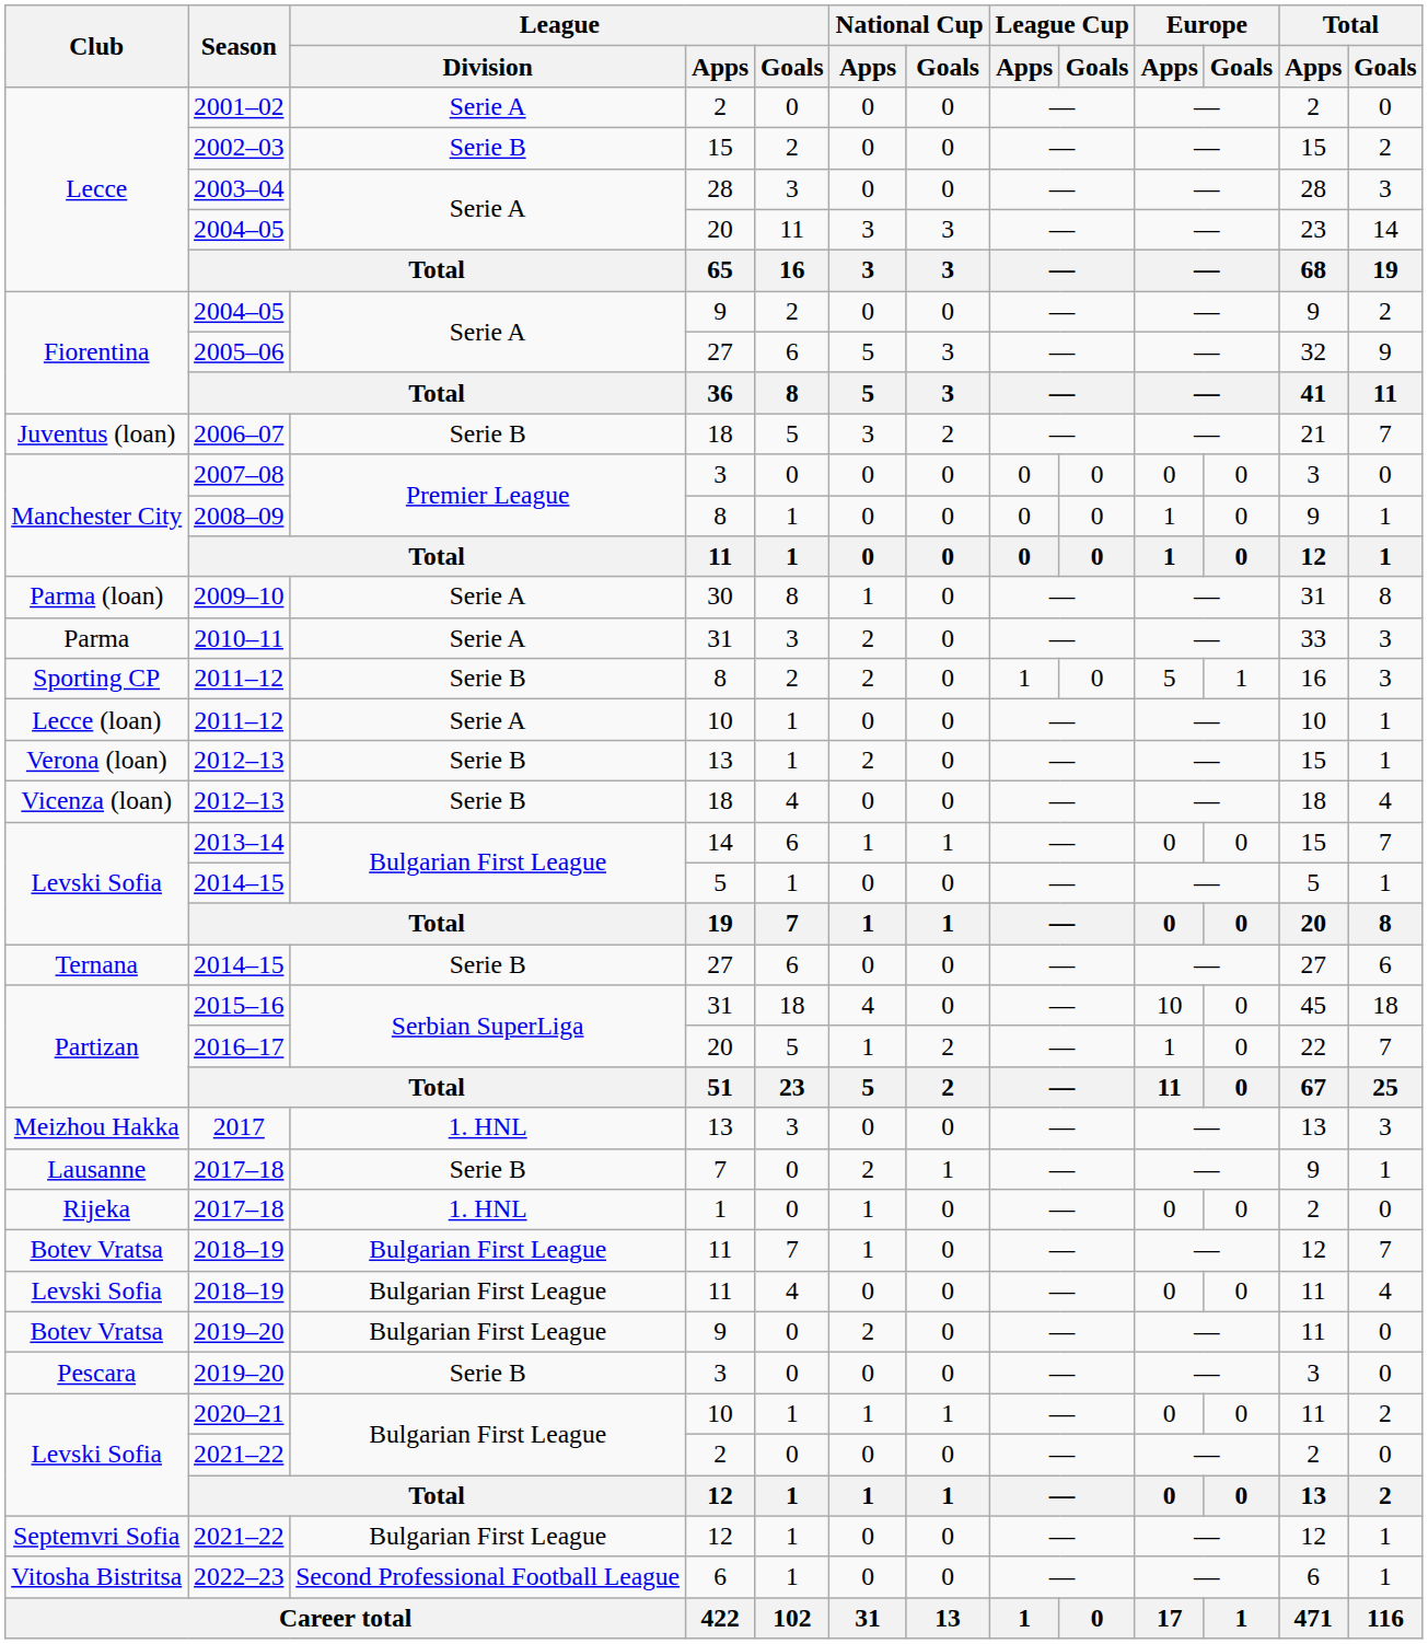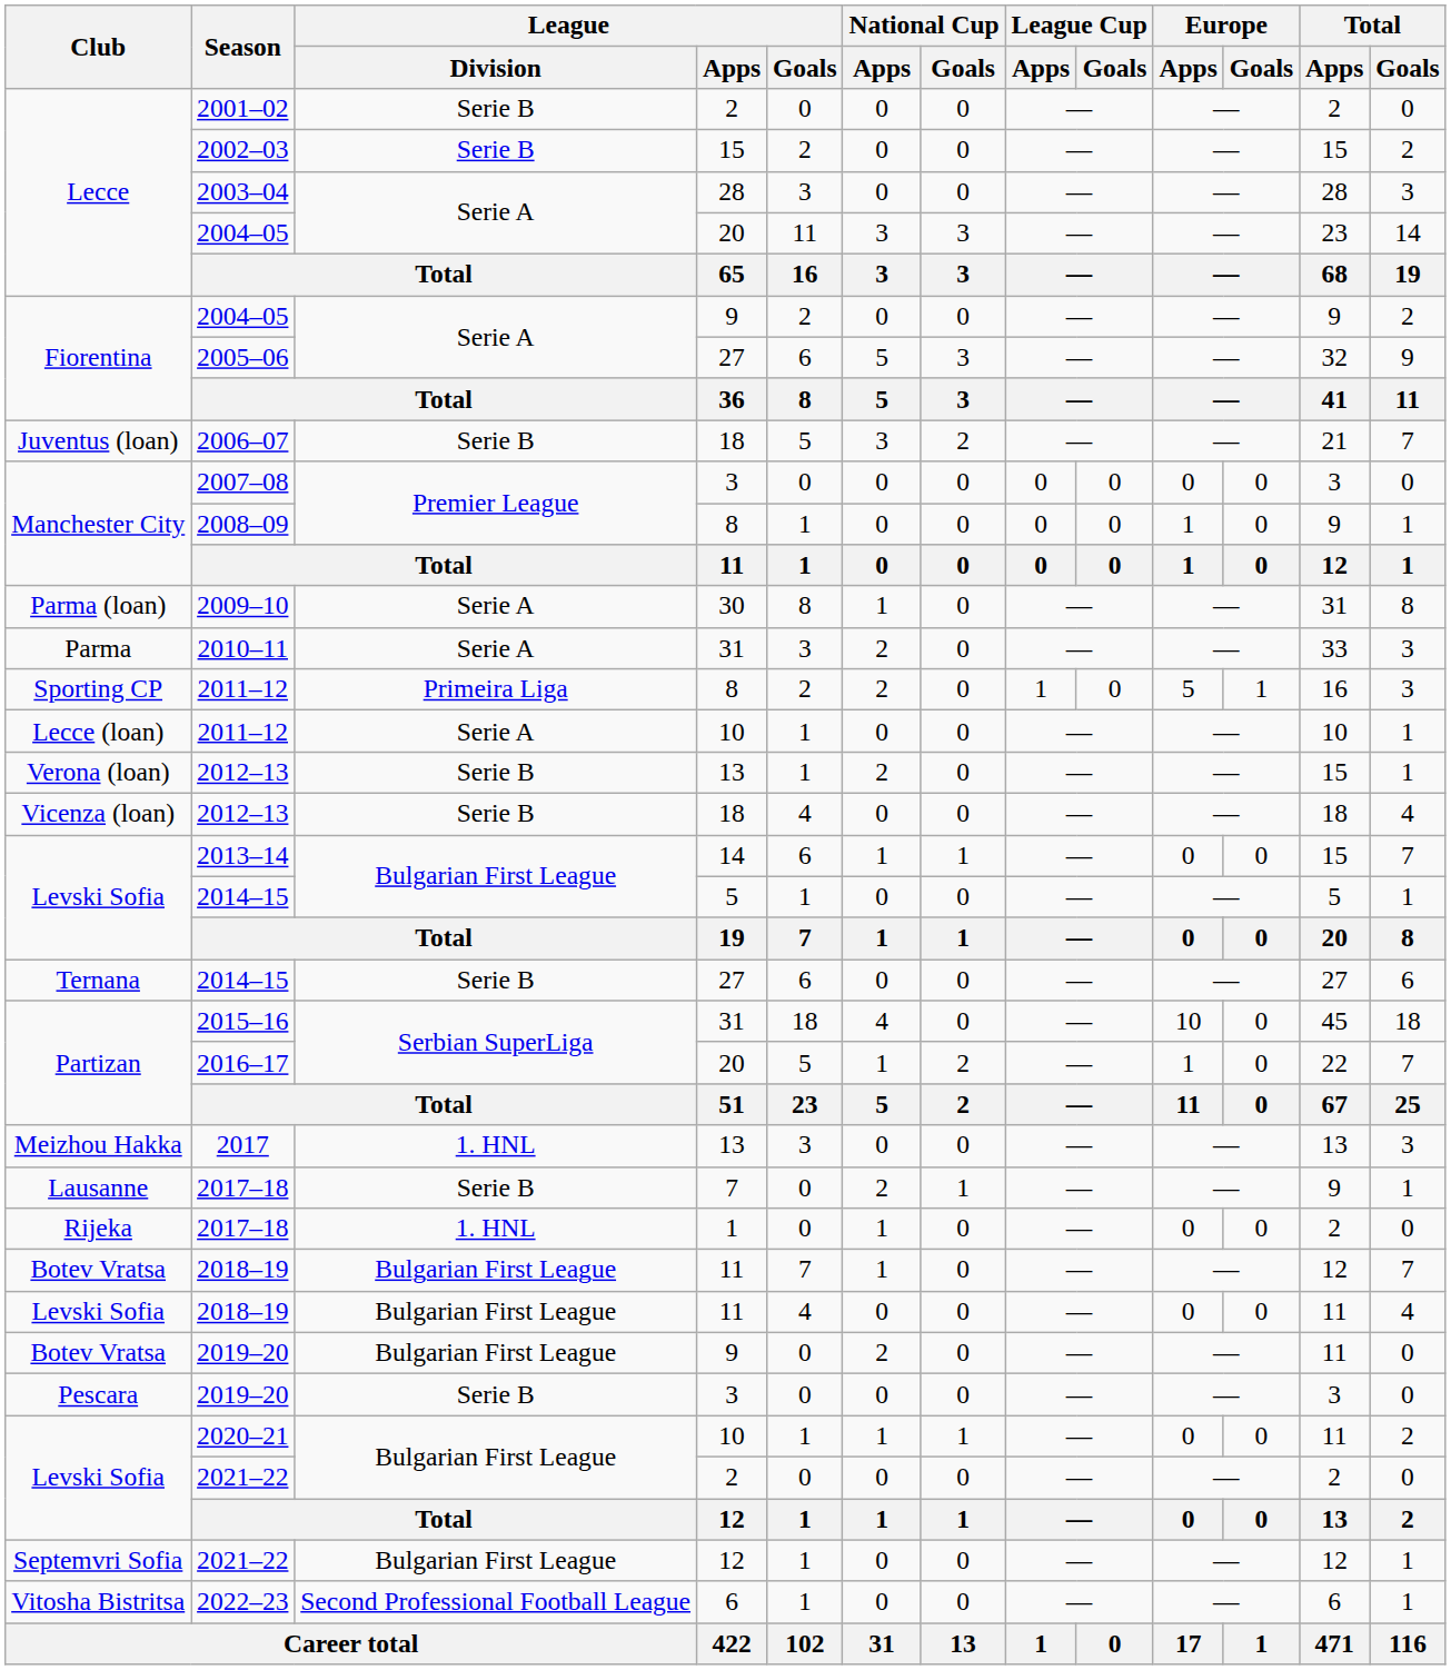2001–02 | League / Division: Serie A -> Serie B
Sporting CP / 2011–12 | League / Division: Serie B -> Primeira Liga
